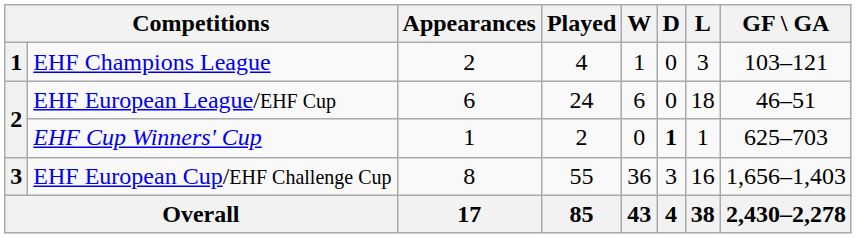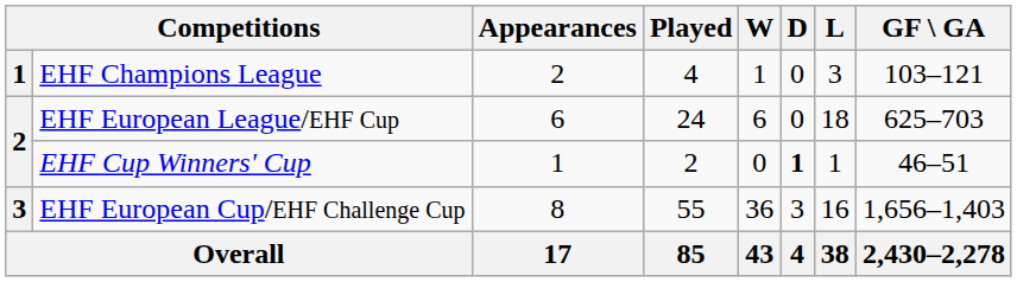EHF European League/EHF Cup | GF \ GA: 46–51 -> 625–703
EHF Cup Winners' Cup | GF \ GA: 625–703 -> 46–51
